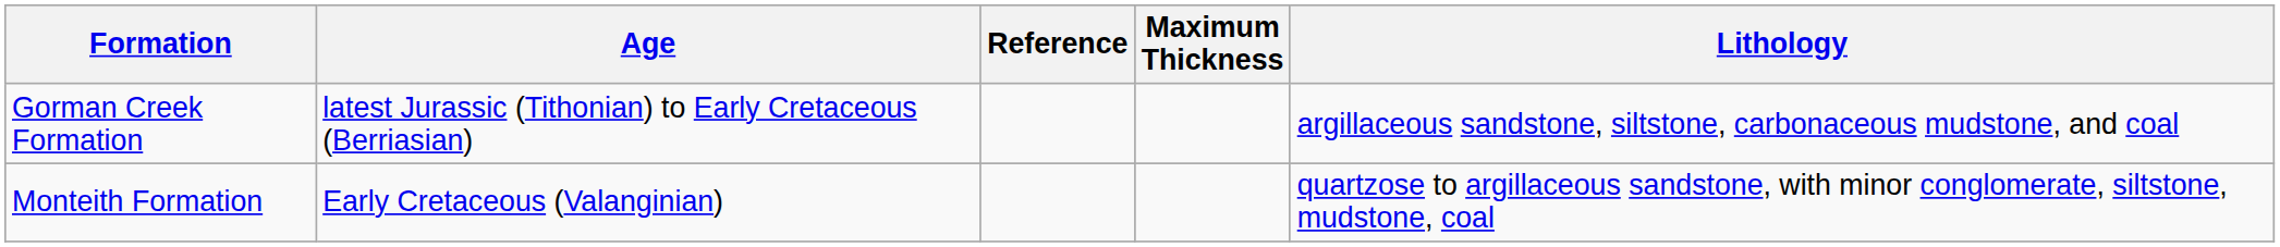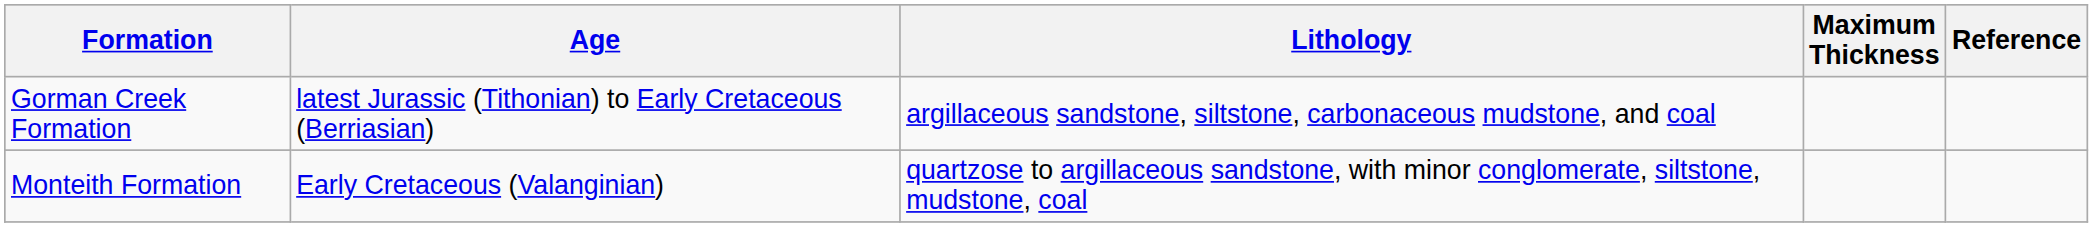columns swapped: Lithology <-> Reference
